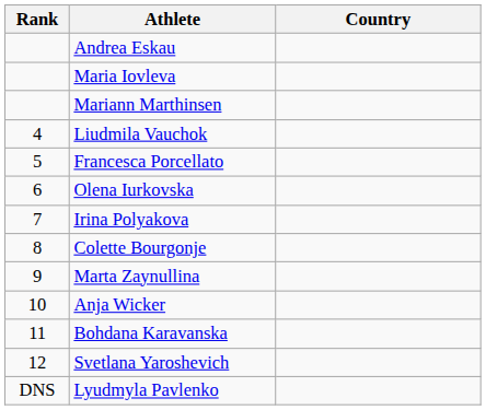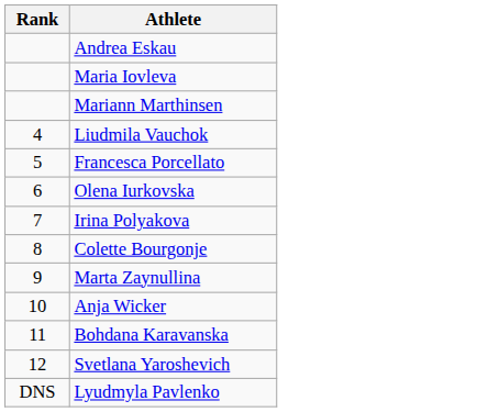- column: Country
